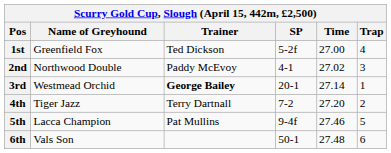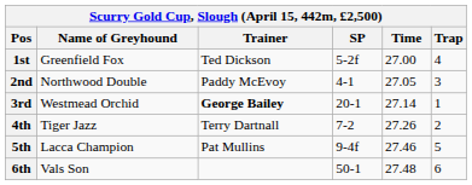2nd | Time: 27.02 -> 27.05
4th | Time: 27.20 -> 27.26
